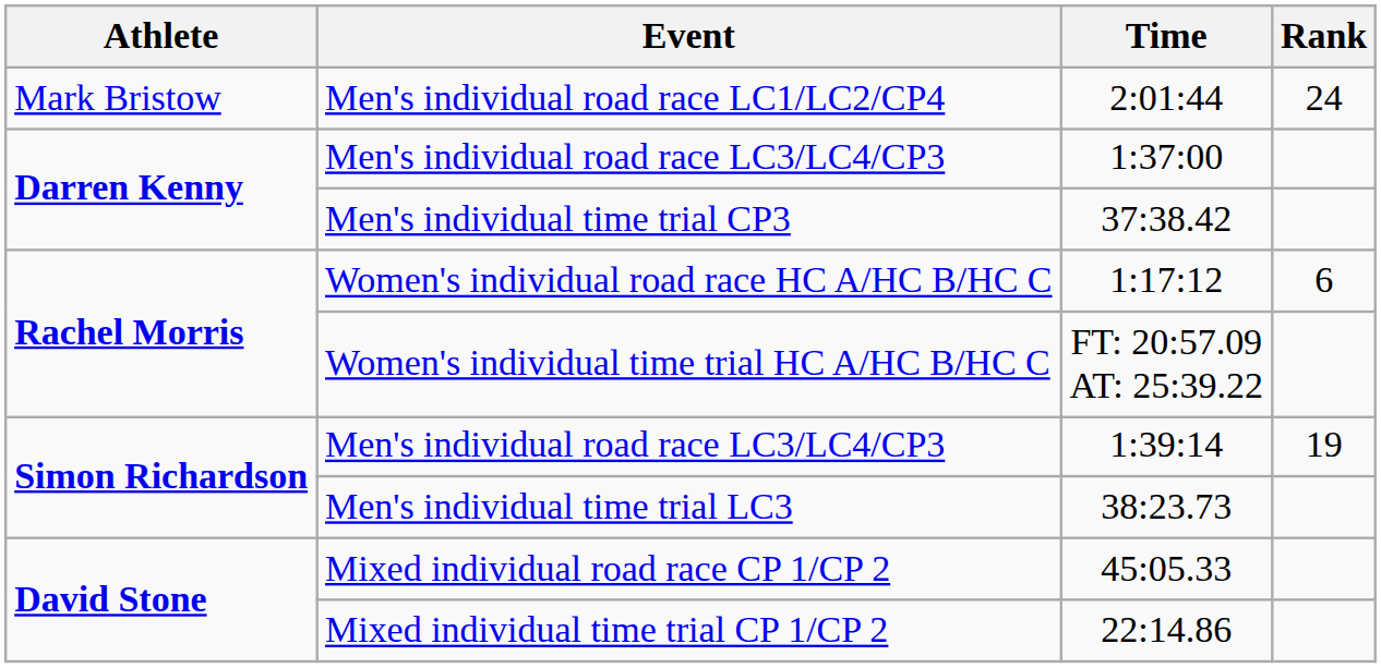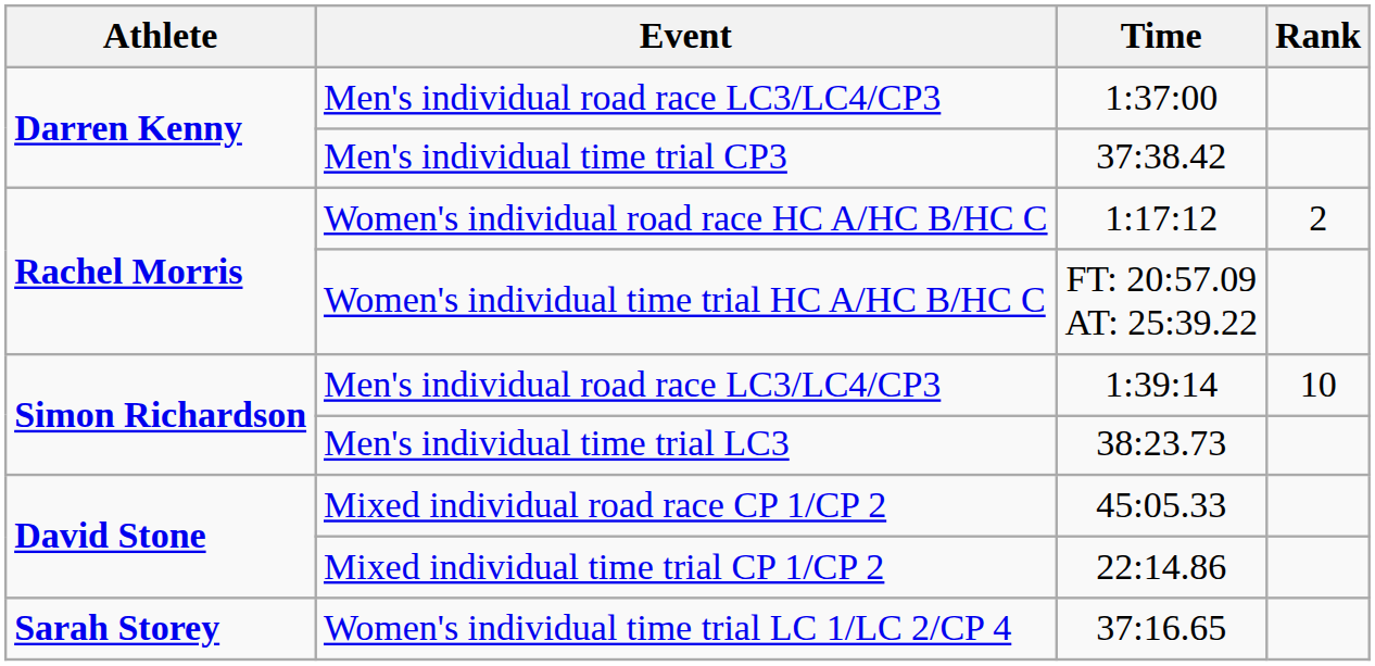- row: Mark Bristow | Men's individual road race LC1/LC2/CP4 | 2:01:44 | 24
Women's individual road race HC A/HC B/HC C | Rank: 6 -> 2
Men's individual road race LC3/LC4/CP3 / 1:39:14 | Rank: 19 -> 10
+ row: Sarah Storey | Women's individual time trial LC 1/LC 2/CP 4 | 37:16.65
